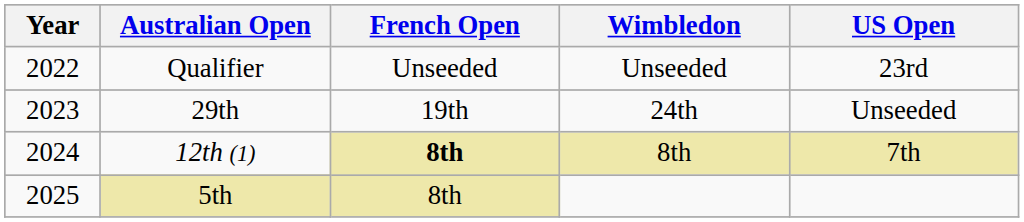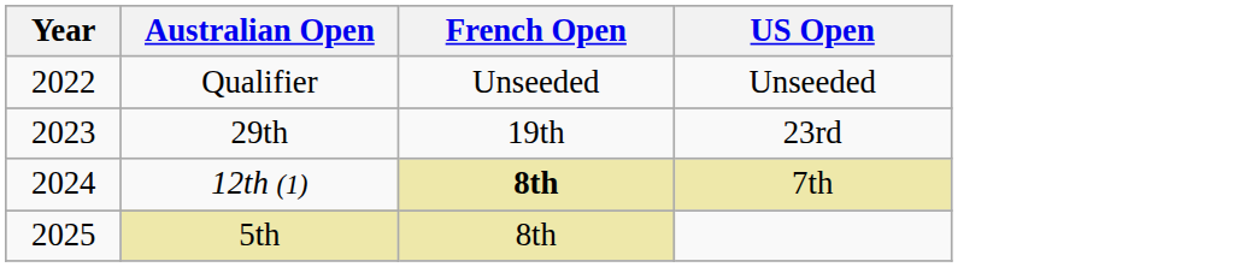- column: Wimbledon | Unseeded | 24th | 8th
Qualifier | US Open: 23rd -> Unseeded
29th | US Open: Unseeded -> 23rd
